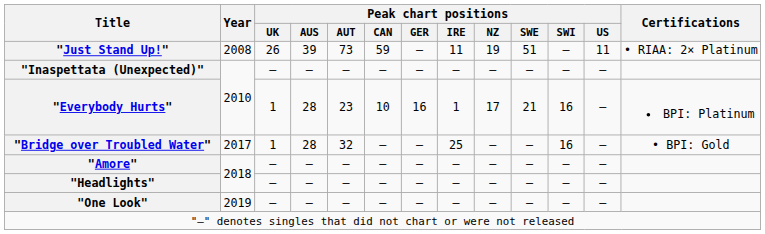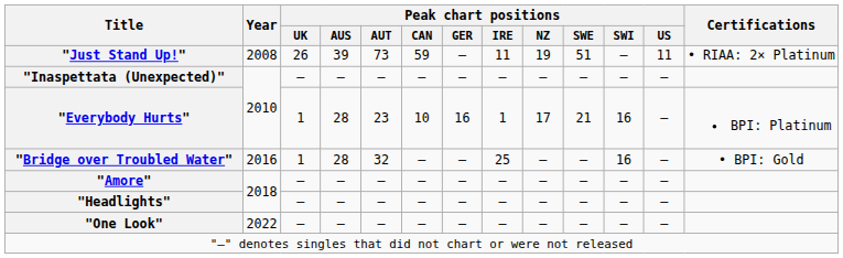"Bridge over Troubled Water" | Year: 2017 -> 2016
"One Look" | Year: 2019 -> 2022
